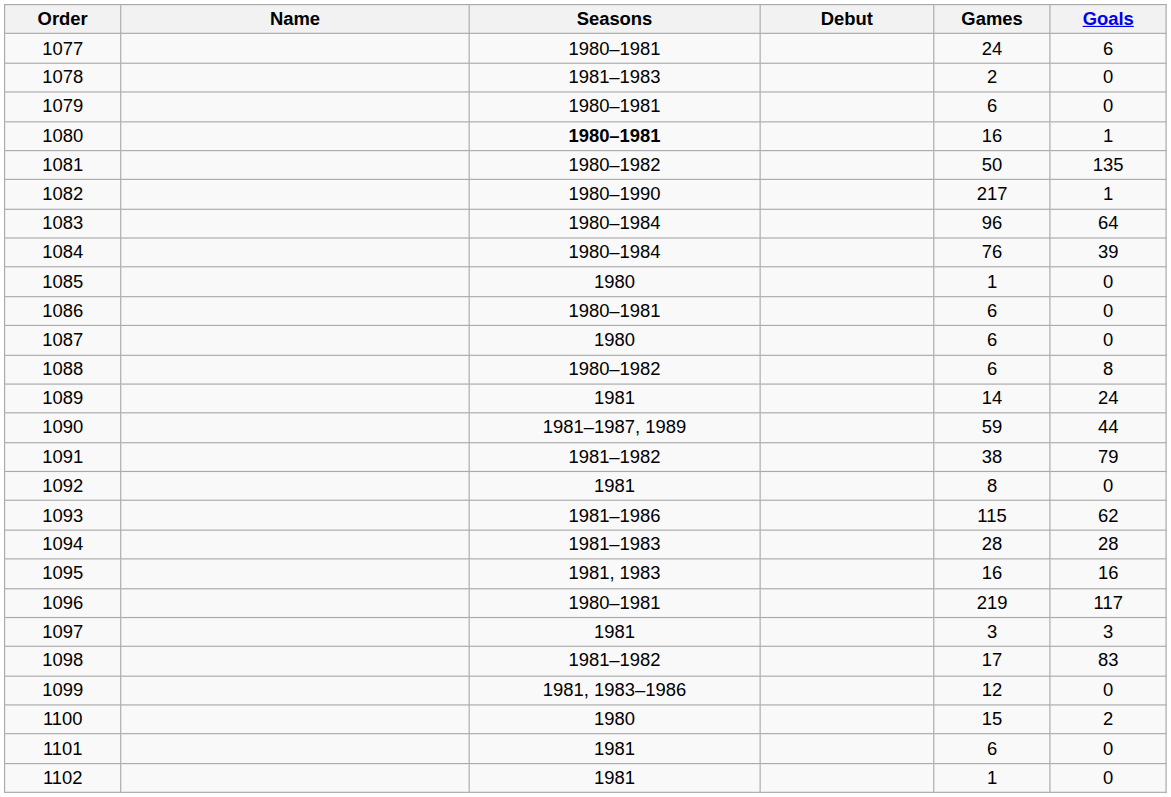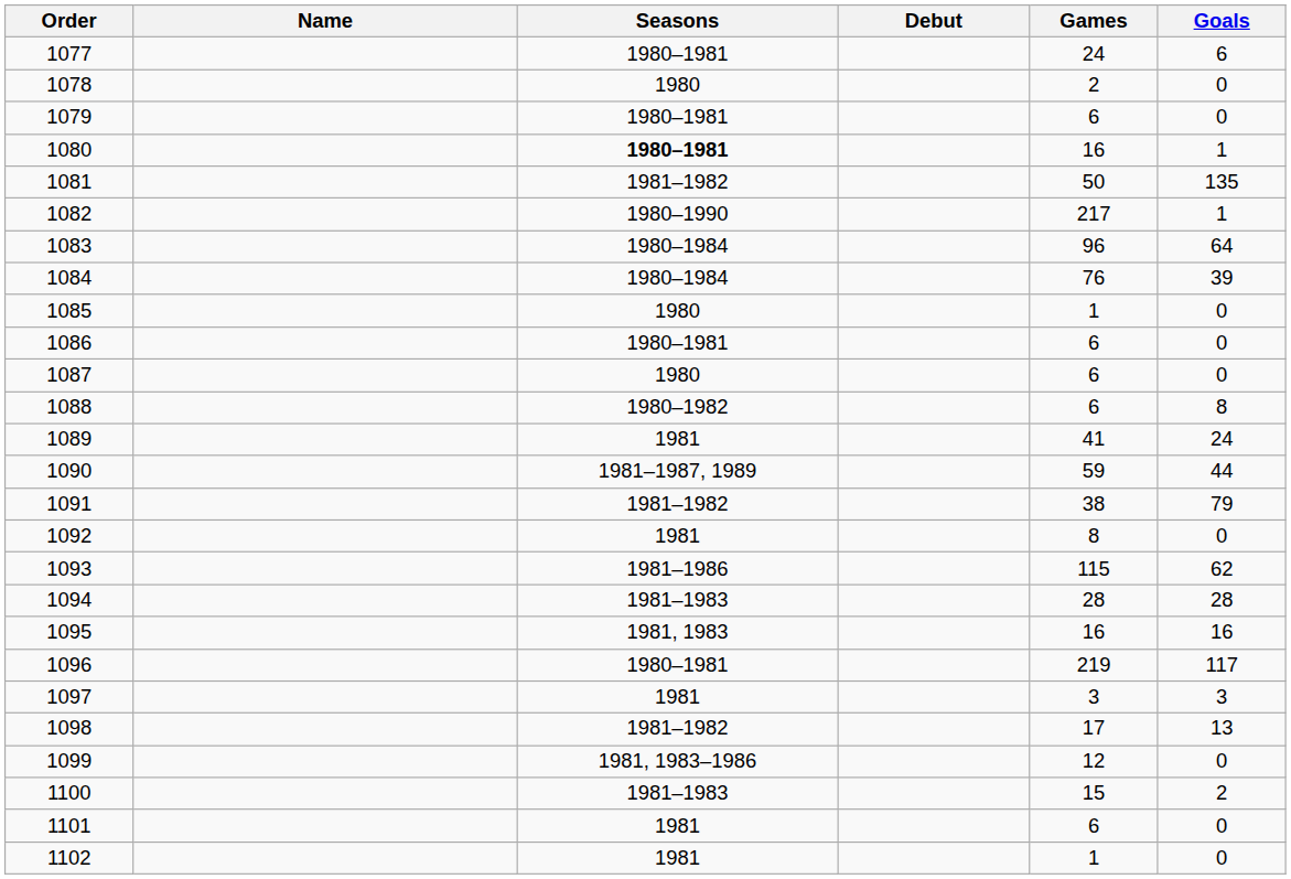1078 | Seasons: 1981–1983 -> 1980
1081 | Seasons: 1980–1982 -> 1981–1982
1089 | Games: 14 -> 41
1098 | Goals: 83 -> 13
1100 | Seasons: 1980 -> 1981–1983
